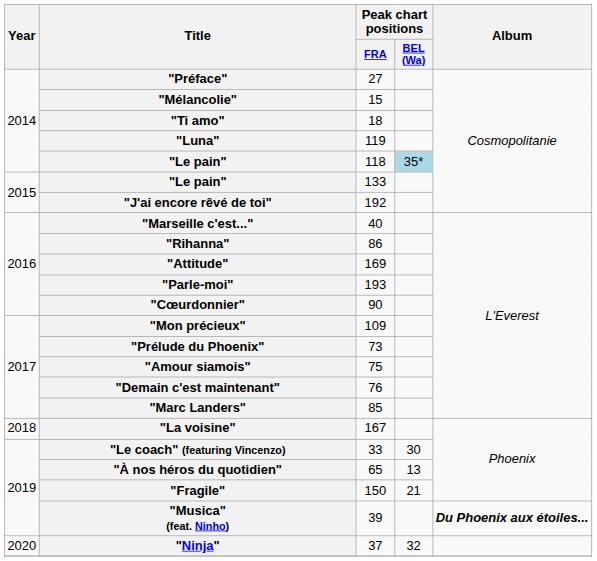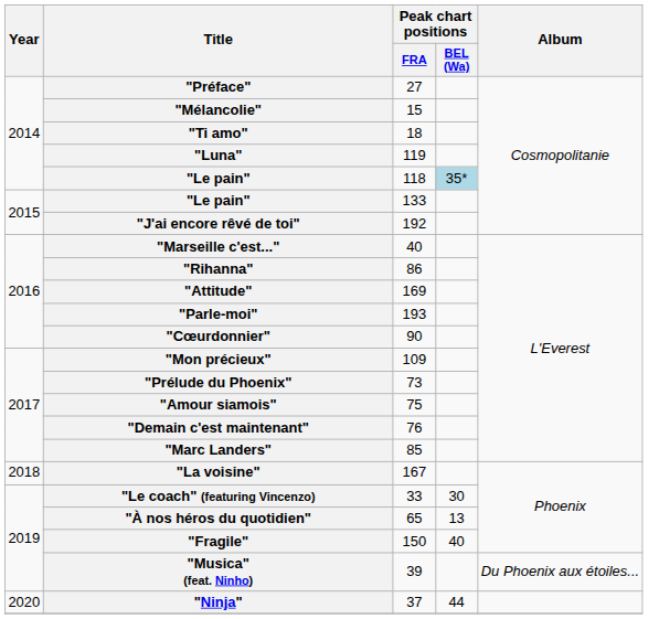"Fragile" | Peak chart positions / BEL (Wa): 21 -> 40
"Musica" (feat. Ninho) | Album: bold -> normal
"Ninja" | Peak chart positions / BEL (Wa): 32 -> 44
